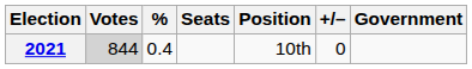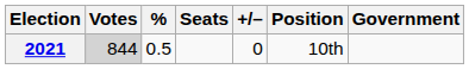columns swapped: +/– <-> Position
2021 | %: 0.4 -> 0.5
